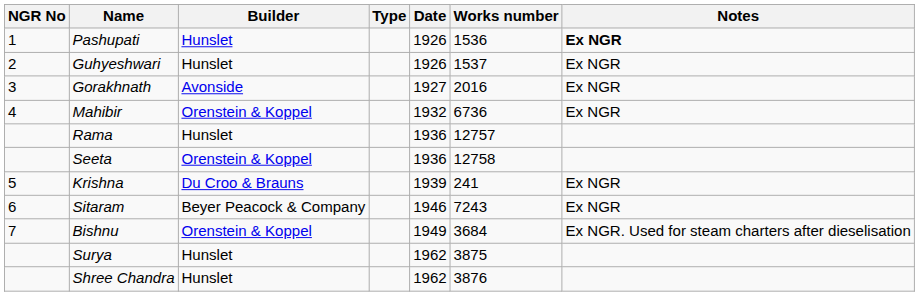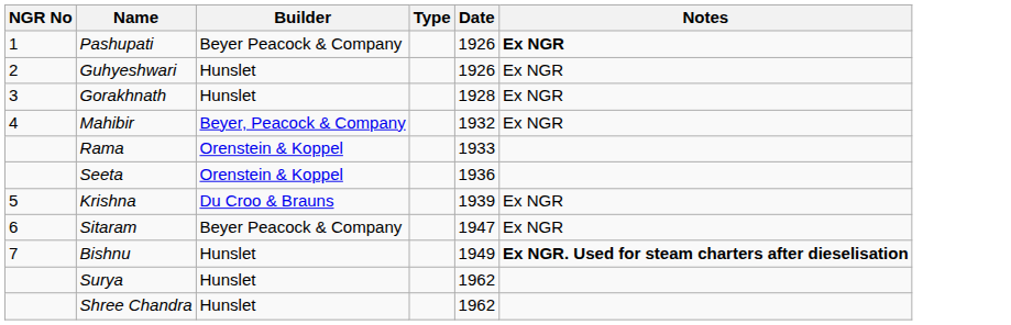- column: Works number | 1536 | 1537 | 2016 | 6736 | 12757 | 12758 | 241 | 7243 | 3684 | 3875 | 3876
Pashupati | Builder: Hunslet -> Beyer Peacock & Company
Gorakhnath | Builder: Avonside -> Hunslet
Gorakhnath | Date: 1927 -> 1928
Mahibir | Builder: Orenstein & Koppel -> Beyer, Peacock & Company
Rama | Builder: Hunslet -> Orenstein & Koppel
Rama | Date: 1936 -> 1933
Sitaram | Date: 1946 -> 1947
Bishnu | Builder: Orenstein & Koppel -> Hunslet
Bishnu | Notes: normal -> bold
